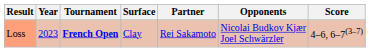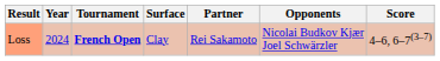Loss | Year: 2023 -> 2024
